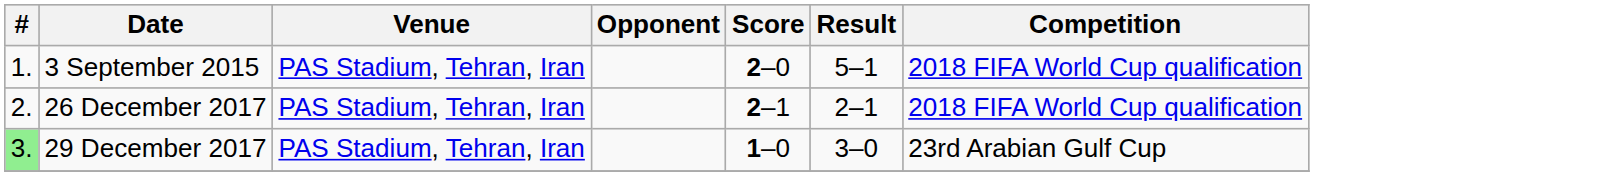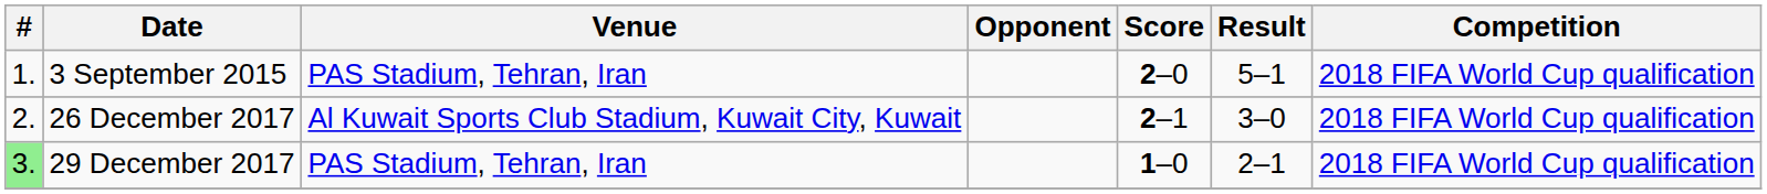26 December 2017 | Venue: PAS Stadium, Tehran, Iran -> Al Kuwait Sports Club Stadium, Kuwait City, Kuwait
26 December 2017 | Result: 2–1 -> 3–0
29 December 2017 | Result: 3–0 -> 2–1
29 December 2017 | Competition: 23rd Arabian Gulf Cup -> 2018 FIFA World Cup qualification
